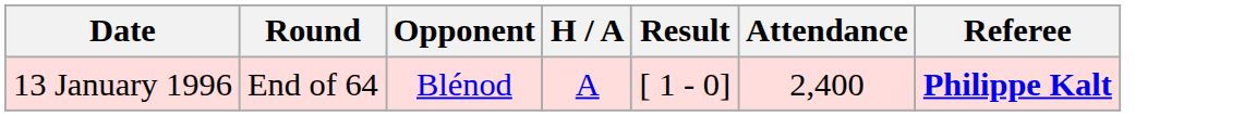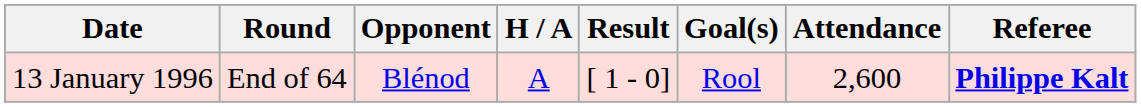+ column: Goal(s) | Rool
13 January 1996 | Attendance: 2,400 -> 2,600
